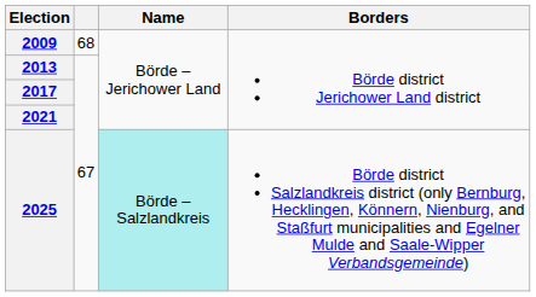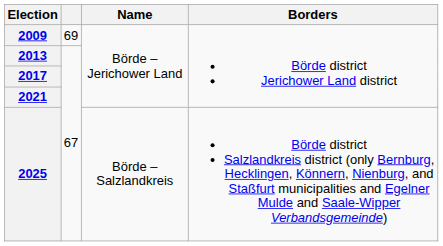2009 | column 2: 68 -> 69
2025 | Name: paleturquoise background -> no background
